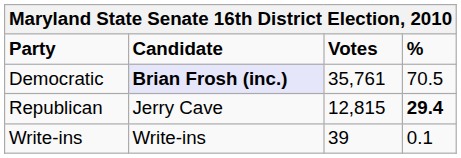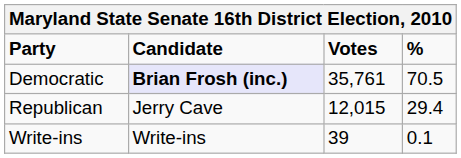Republican | Votes: 12,815 -> 12,015
Republican | %: bold -> normal
